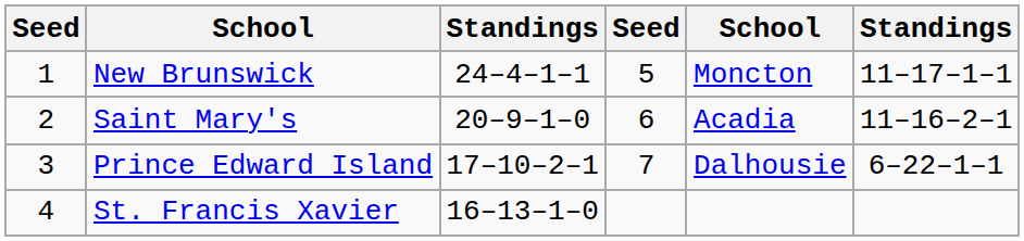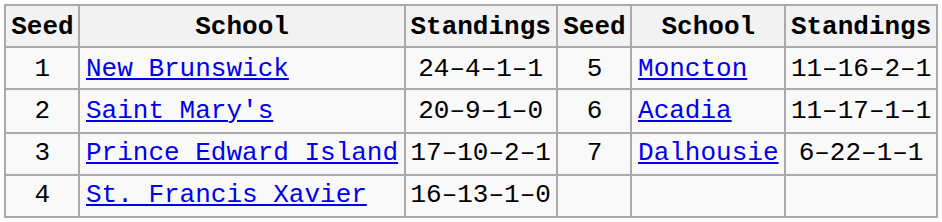New Brunswick | column 6: 11–17–1–1 -> 11–16–2–1
Saint Mary's | column 6: 11–16–2–1 -> 11–17–1–1
